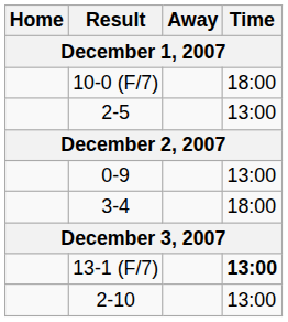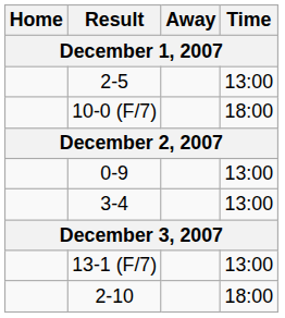rows swapped: 2-5 <-> 10-0 (F/7)
3-4 | Time: 18:00 -> 13:00
13-1 (F/7) | Time: bold -> normal
2-10 | Time: 13:00 -> 18:00
